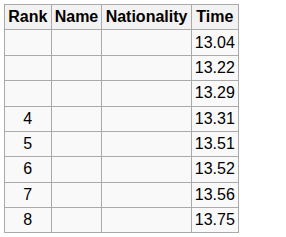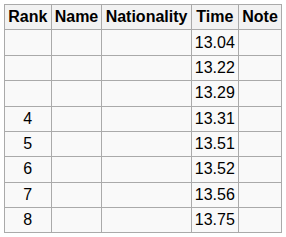+ column: Note
